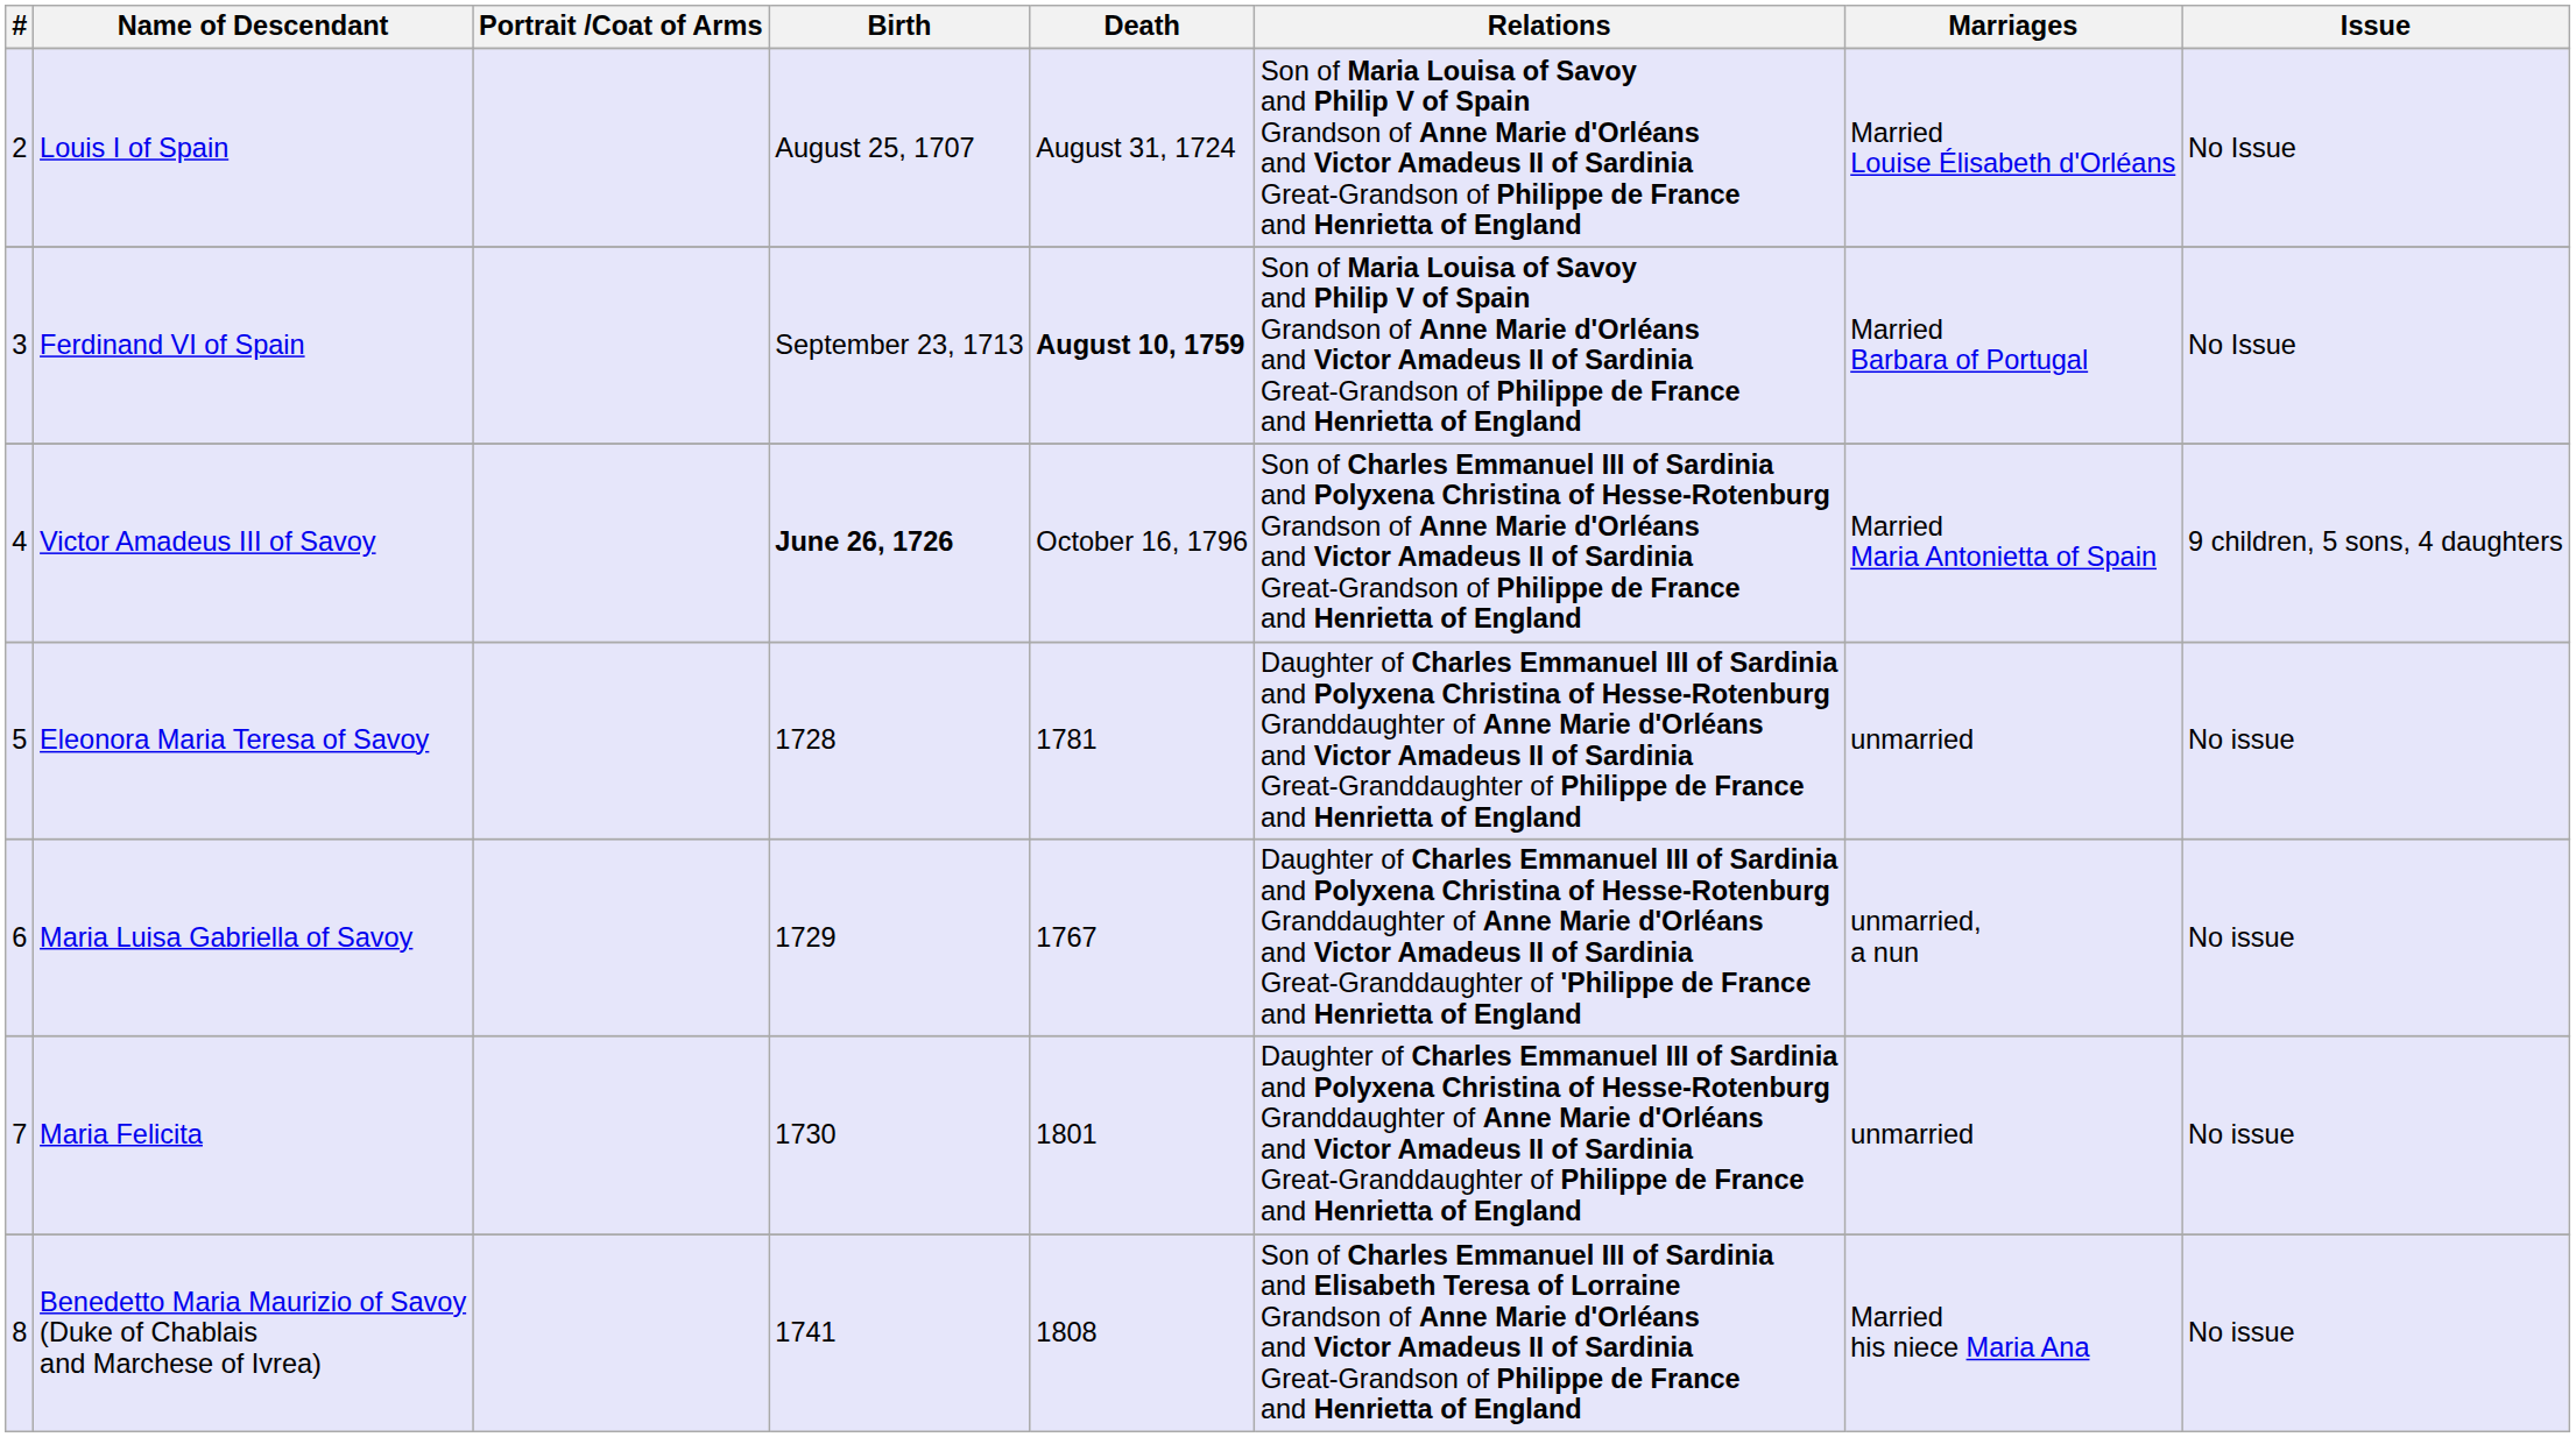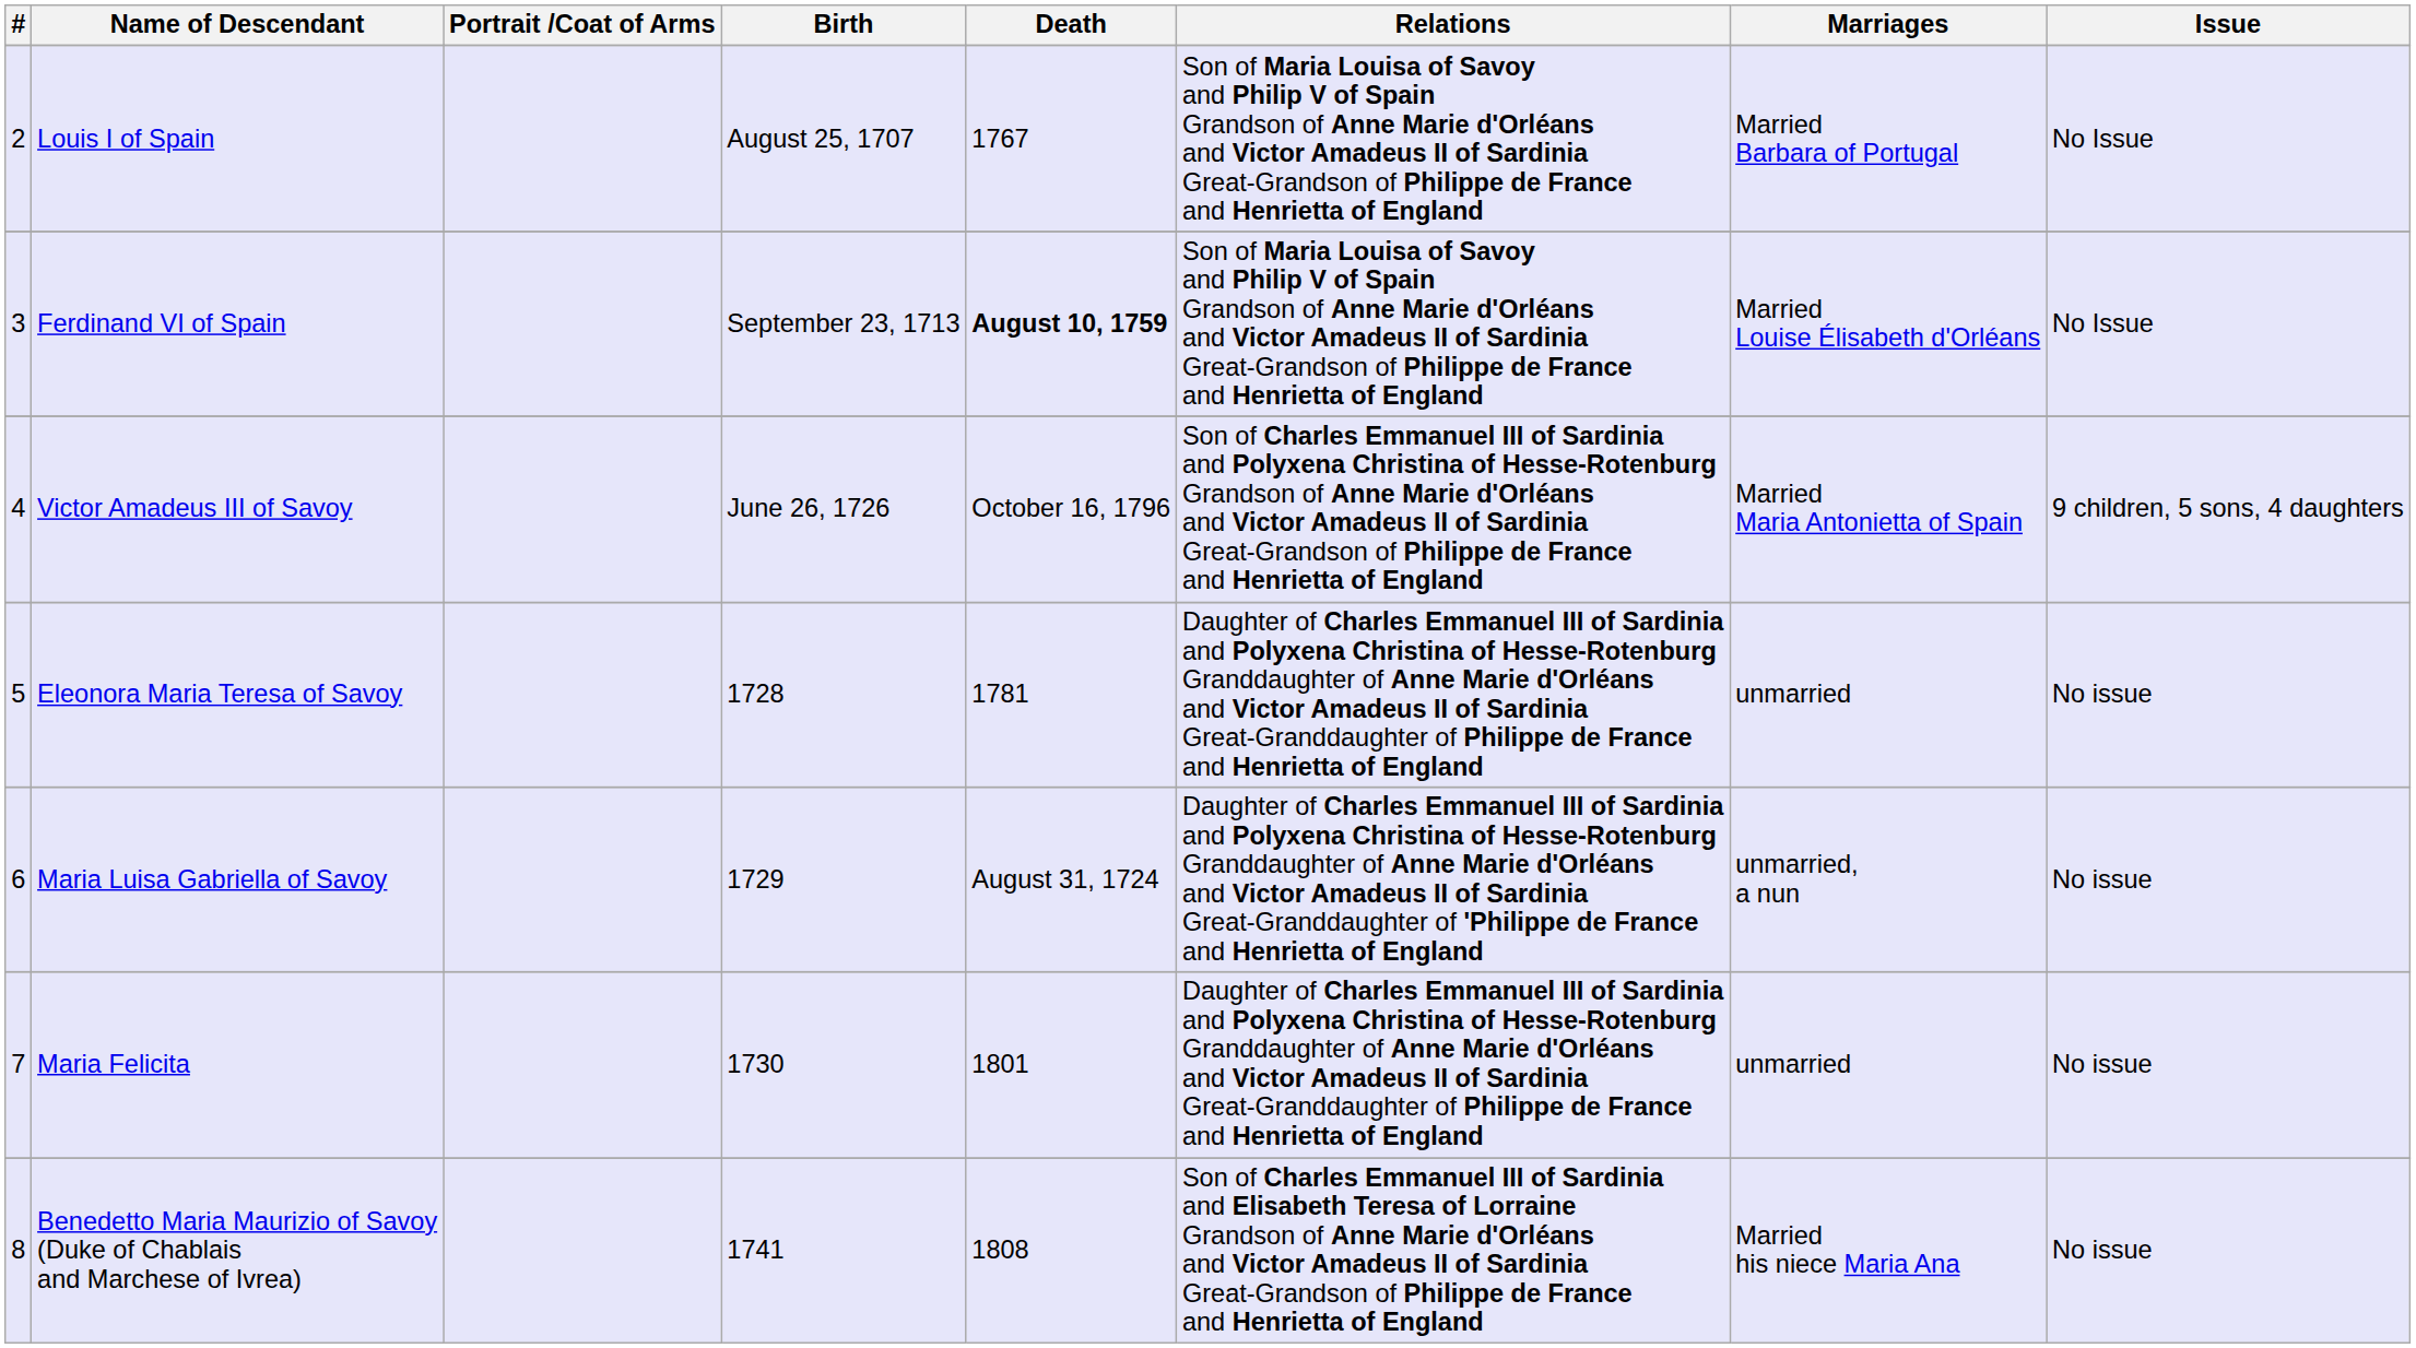Louis I of Spain | Death: August 31, 1724 -> 1767
Louis I of Spain | Marriages: Married Louise Élisabeth d'Orléans -> Married Barbara of Portugal
Ferdinand VI of Spain | Marriages: Married Barbara of Portugal -> Married Louise Élisabeth d'Orléans
Victor Amadeus III of Savoy | Birth: bold -> normal
Maria Luisa Gabriella of Savoy | Death: 1767 -> August 31, 1724
